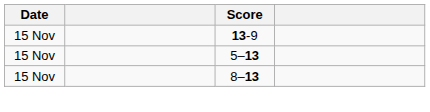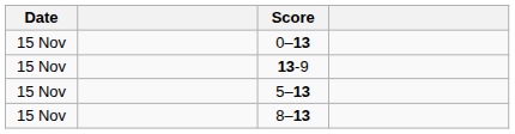+ row: 15 Nov | 0–13
